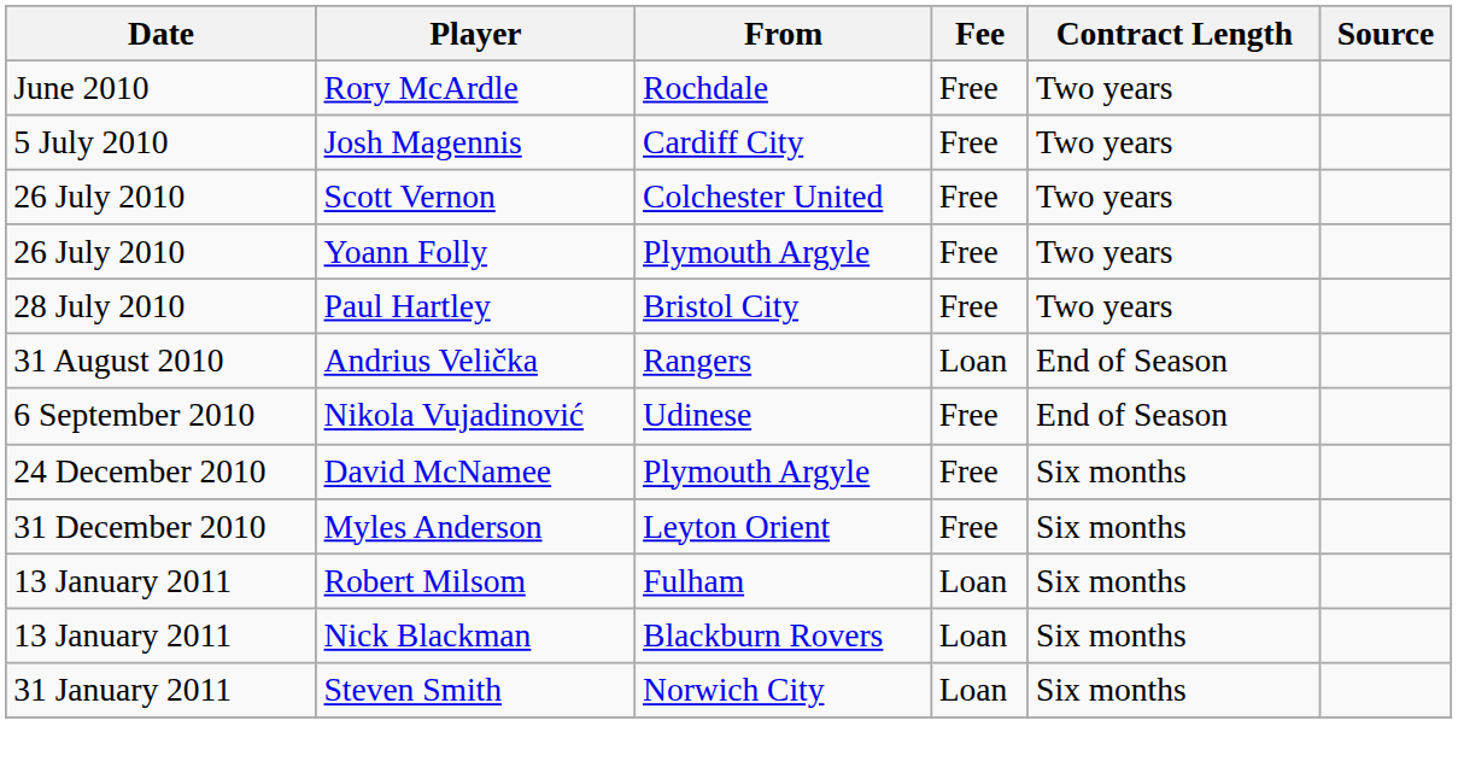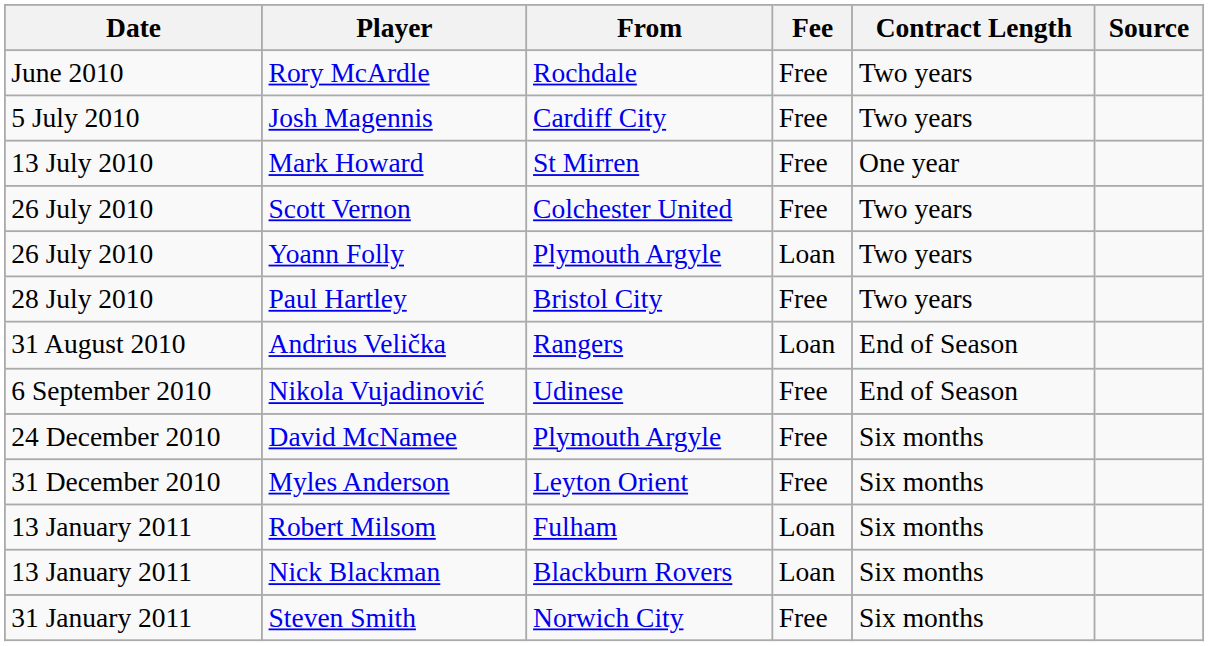+ row: 13 July 2010 | Mark Howard | St Mirren | Free | One year
Yoann Folly | Fee: Free -> Loan
Steven Smith | Fee: Loan -> Free
